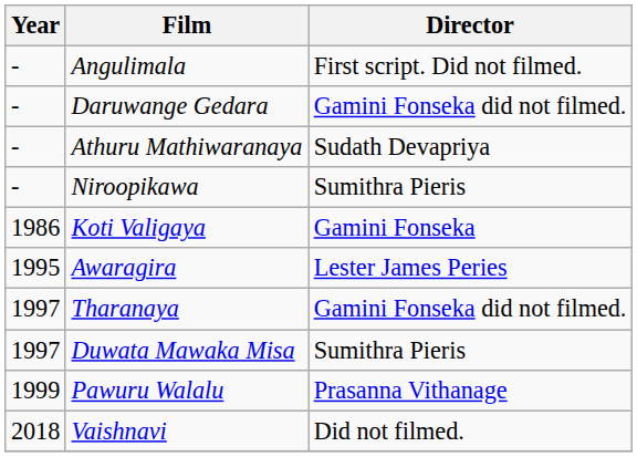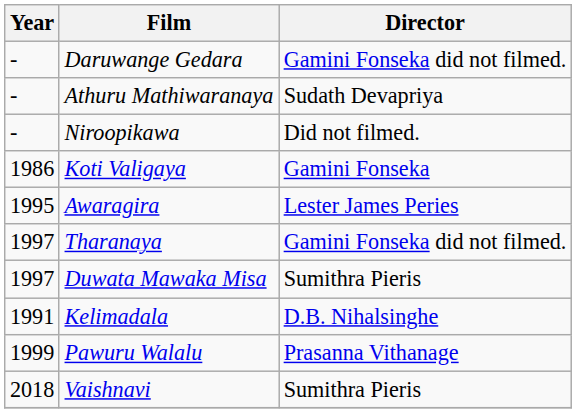- row: - | Angulimala | First script. Did not filmed.
Niroopikawa | Director: Sumithra Pieris -> Did not filmed.
+ row: 1991 | Kelimadala | D.B. Nihalsinghe
Vaishnavi | Director: Did not filmed. -> Sumithra Pieris
